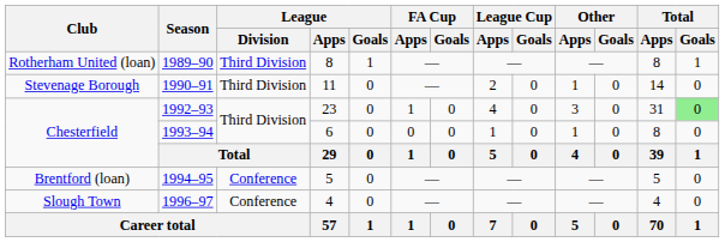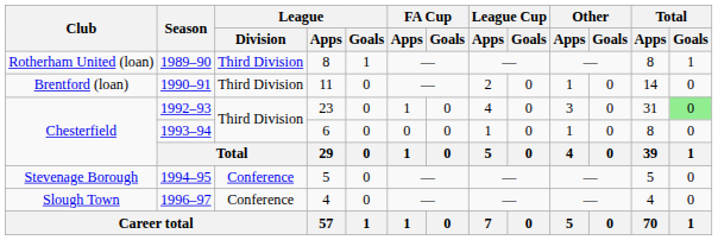1990–91 | Club: Stevenage Borough -> Brentford (loan)
1994–95 | Club: Brentford (loan) -> Stevenage Borough
